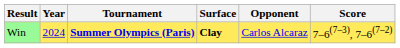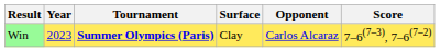Win | Year: 2024 -> 2023
Win | Surface: bold -> normal
